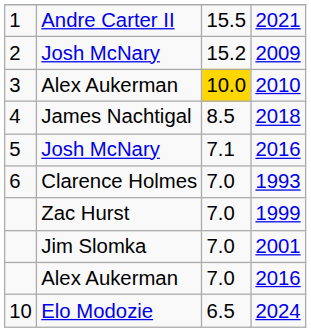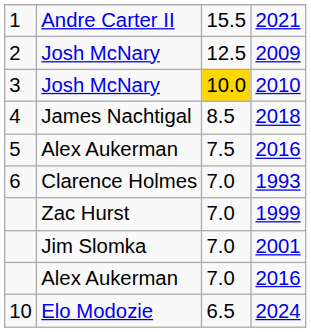2009 | column 3: 15.2 -> 12.5
2010 | column 2: Alex Aukerman -> Josh McNary
5 / 2016 | column 2: Josh McNary -> Alex Aukerman
5 / 2016 | column 3: 7.1 -> 7.5
